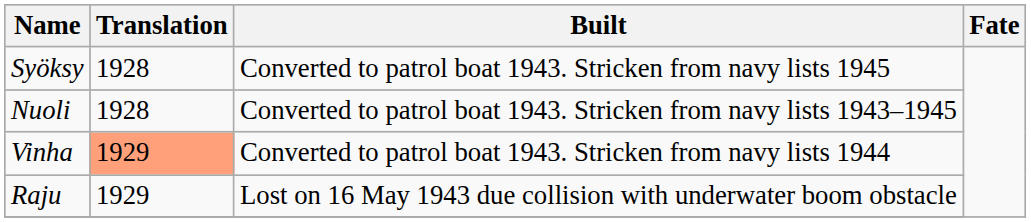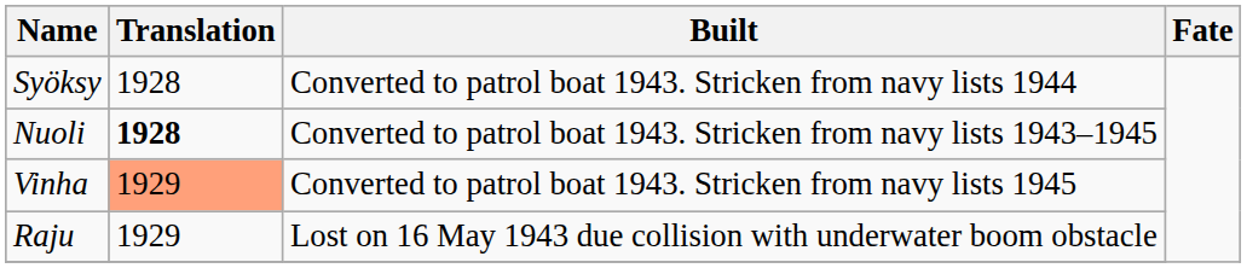Syöksy | Built: Converted to patrol boat 1943. Stricken from navy lists 1945 -> Converted to patrol boat 1943. Stricken from navy lists 1944
Nuoli | Translation: normal -> bold
Vinha | Built: Converted to patrol boat 1943. Stricken from navy lists 1944 -> Converted to patrol boat 1943. Stricken from navy lists 1945
